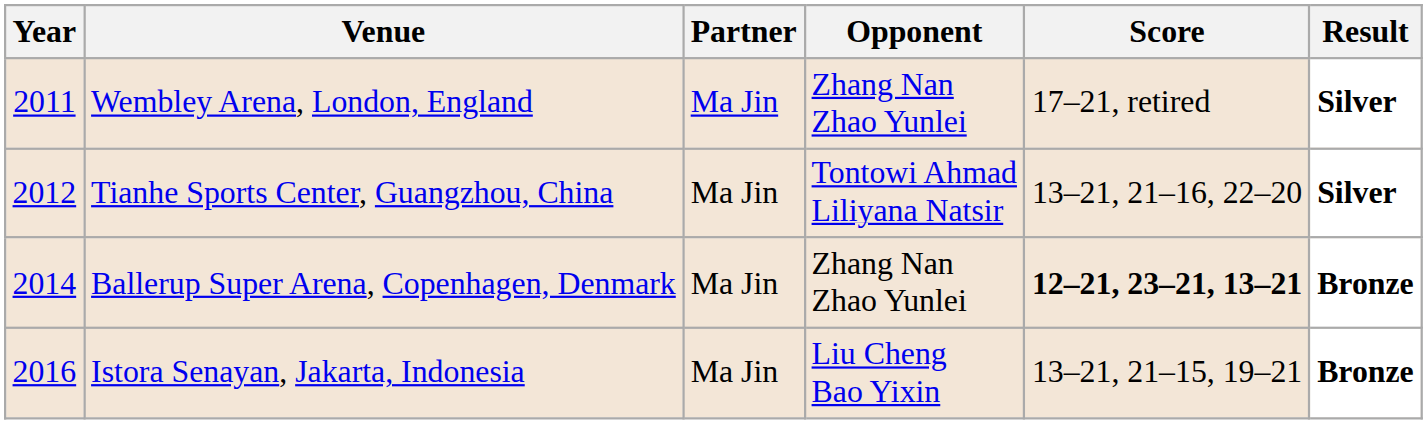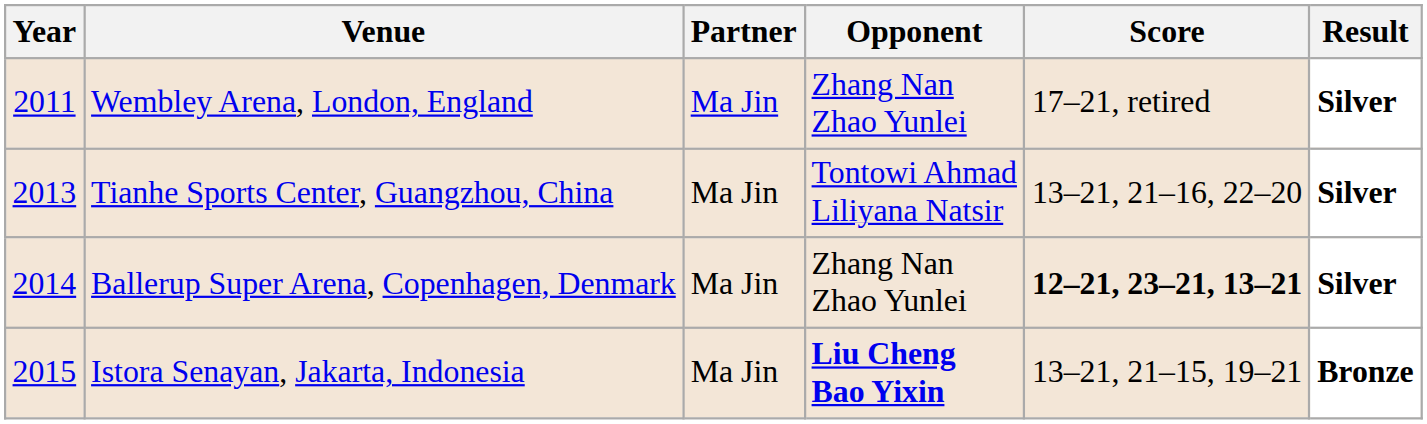Tianhe Sports Center, Guangzhou, China | Year: 2012 -> 2013
Ballerup Super Arena, Copenhagen, Denmark | Result: Bronze -> Silver
Istora Senayan, Jakarta, Indonesia | Year: 2016 -> 2015
Istora Senayan, Jakarta, Indonesia | Opponent: normal -> bold
